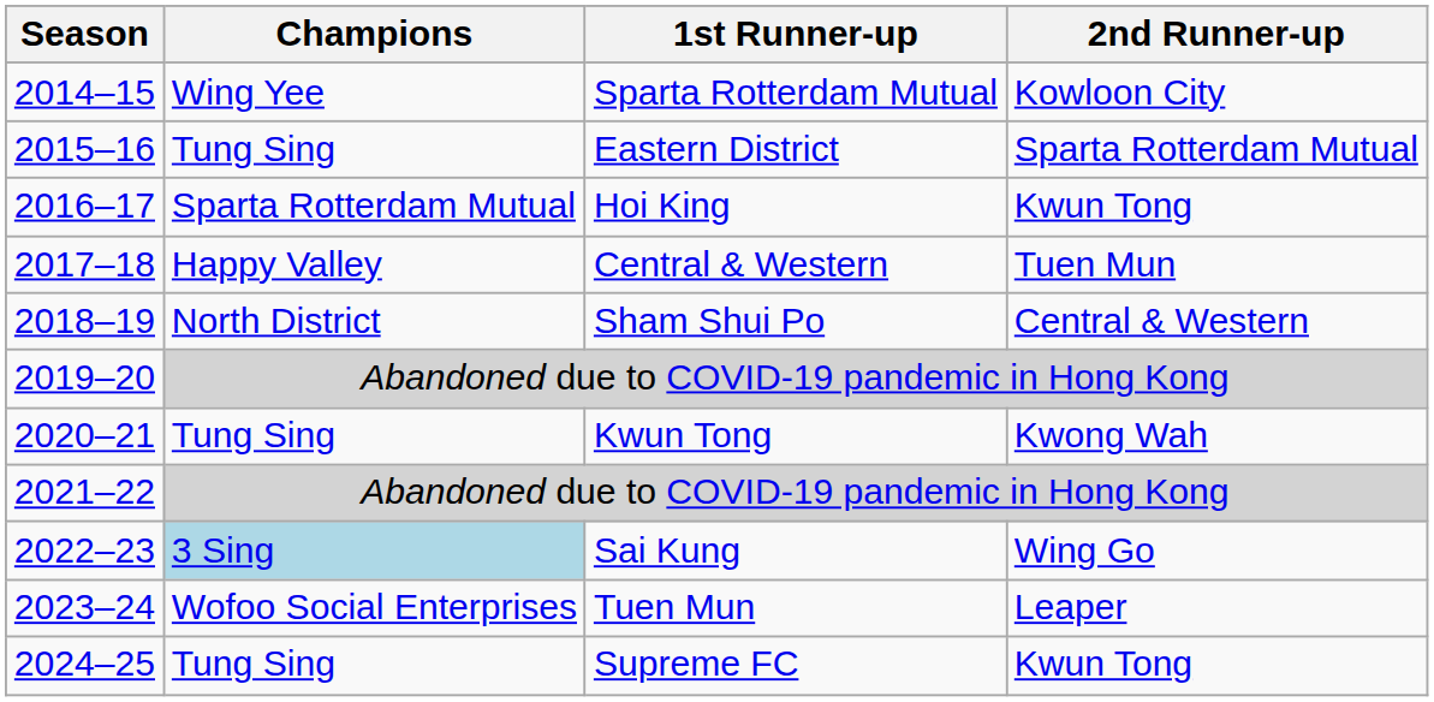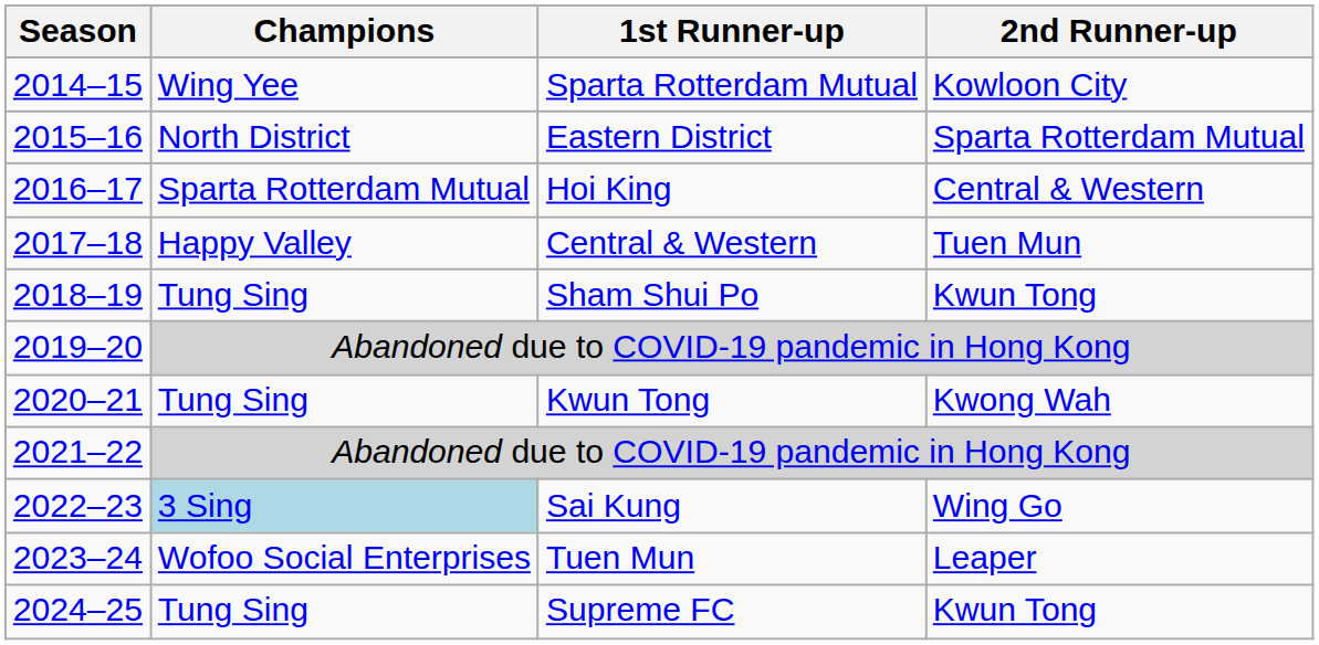Eastern District | Champions: Tung Sing -> North District
Hoi King | 2nd Runner-up: Kwun Tong -> Central & Western
Sham Shui Po | Champions: North District -> Tung Sing
Sham Shui Po | 2nd Runner-up: Central & Western -> Kwun Tong
